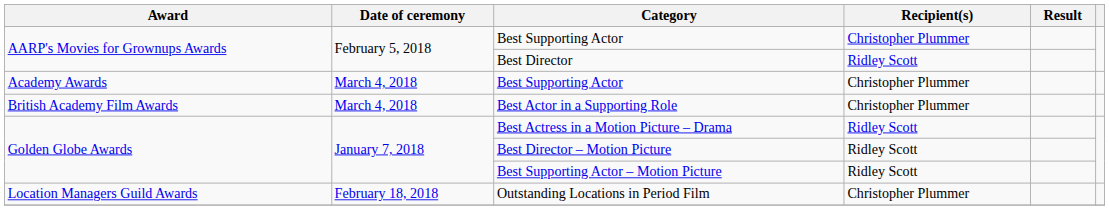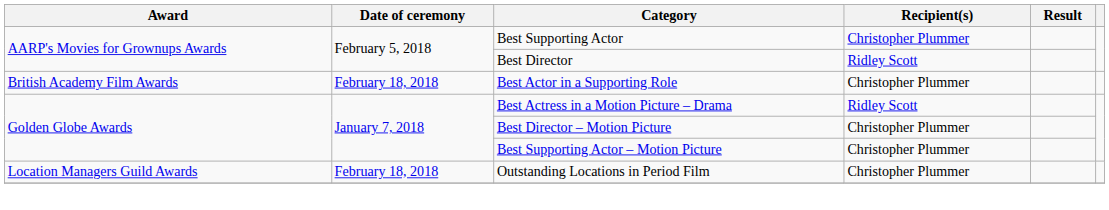- row: Academy Awards | March 4, 2018 | Best Supporting Actor | Christopher Plummer
Best Actor in a Supporting Role | Date of ceremony: March 4, 2018 -> February 18, 2018
Best Director – Motion Picture | Recipient(s): Ridley Scott -> Christopher Plummer
Best Supporting Actor – Motion Picture | Recipient(s): Ridley Scott -> Christopher Plummer
